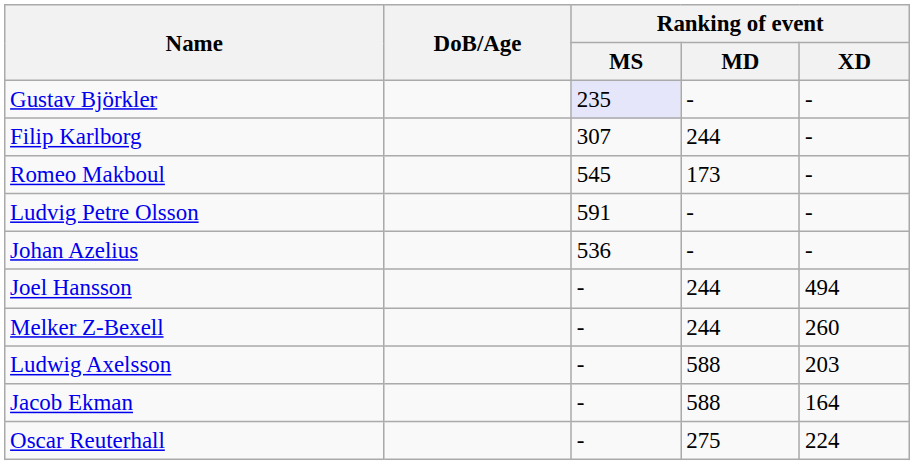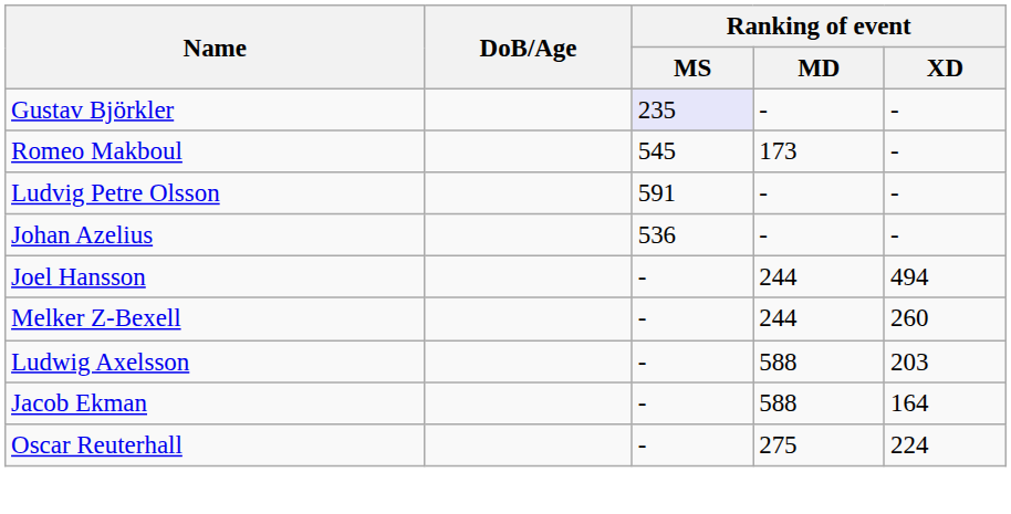- row: Filip Karlborg | 307 | 244 | -
